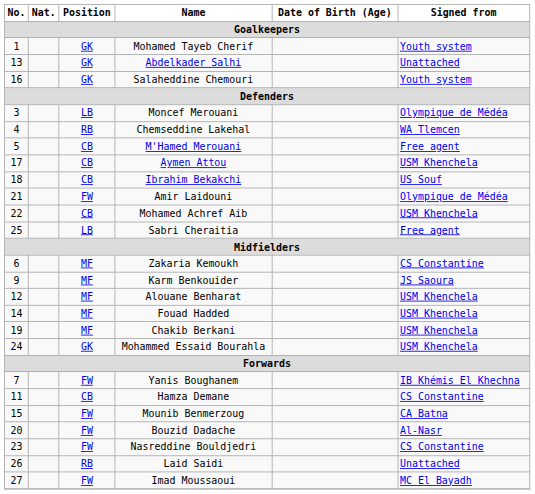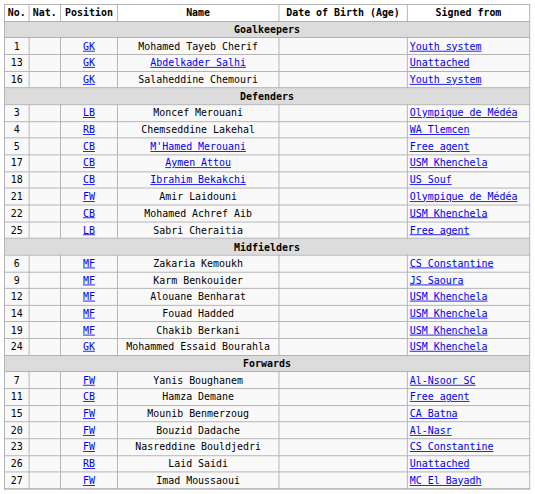Yanis Boughanem | Signed from: IB Khémis El Khechna -> Al-Nsoor SC
Hamza Demane | Signed from: CS Constantine -> Free agent
